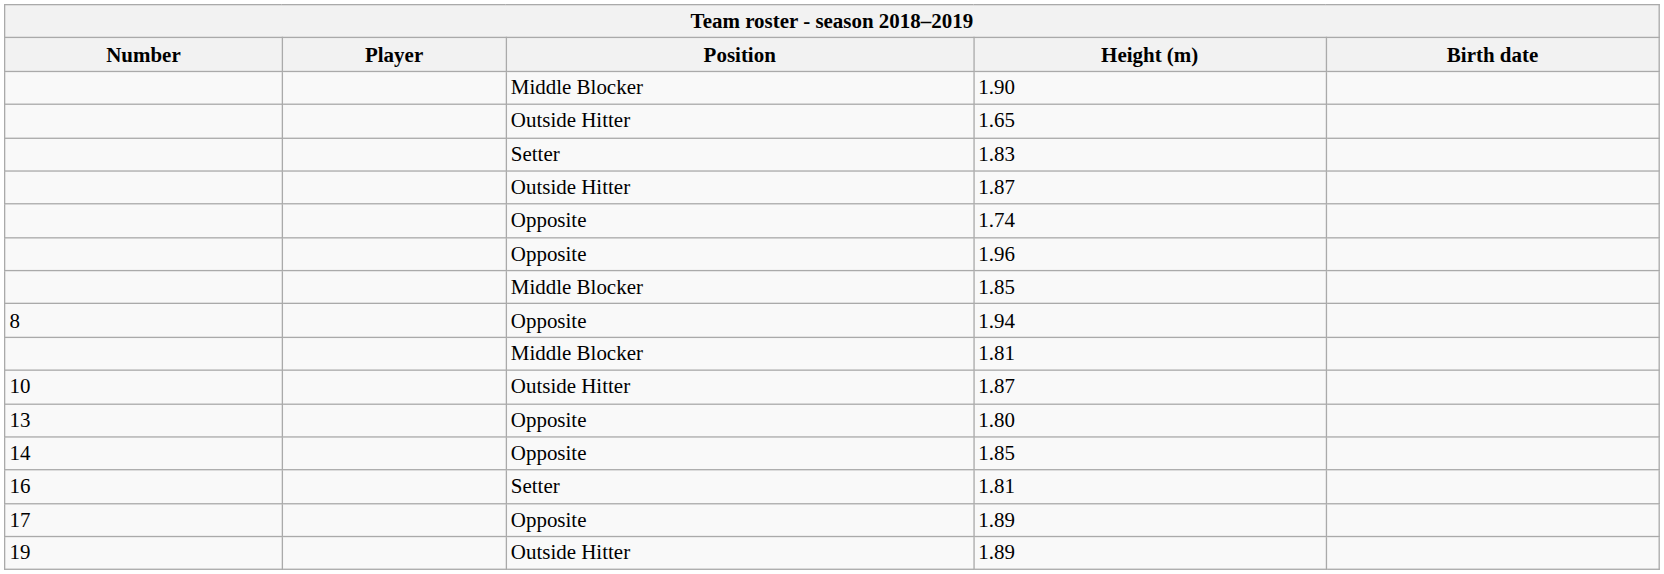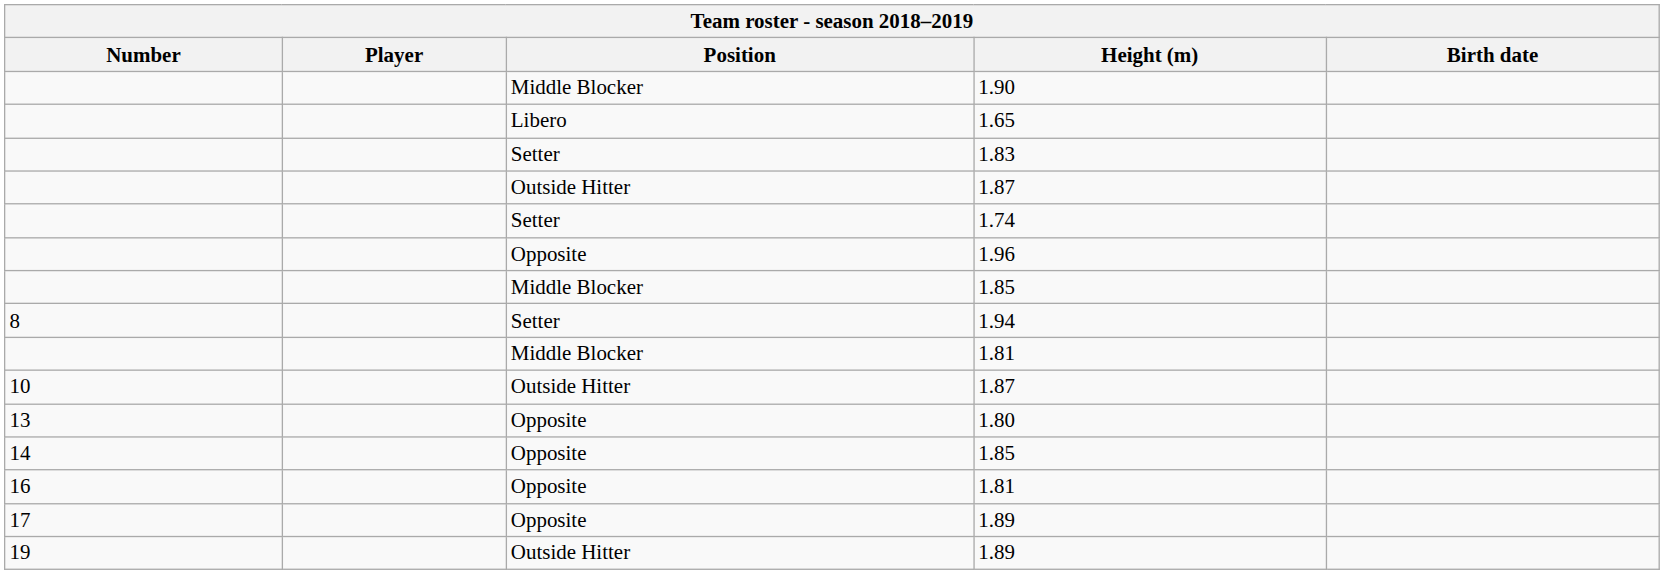1.65 | Position: Outside Hitter -> Libero
1.74 | Position: Opposite -> Setter
1.94 | Position: Opposite -> Setter
16 / 1.81 | Position: Setter -> Opposite
